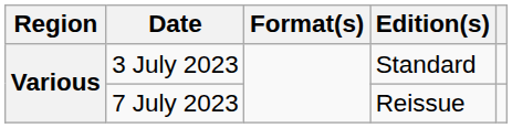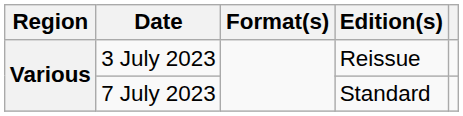3 July 2023 | Edition(s): Standard -> Reissue
7 July 2023 | Edition(s): Reissue -> Standard
